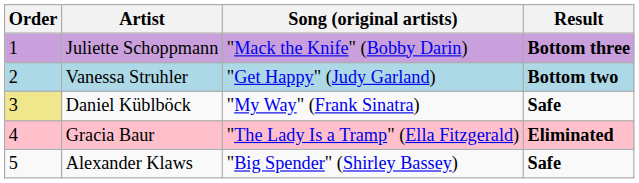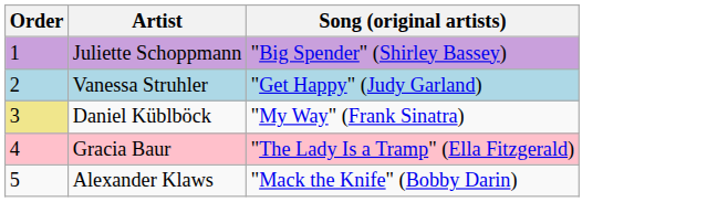- column: Result | Bottom three | Bottom two | Safe | Eliminated | Safe
Juliette Schoppmann | Song (original artists): "Mack the Knife" (Bobby Darin) -> "Big Spender" (Shirley Bassey)
Alexander Klaws | Song (original artists): "Big Spender" (Shirley Bassey) -> "Mack the Knife" (Bobby Darin)
